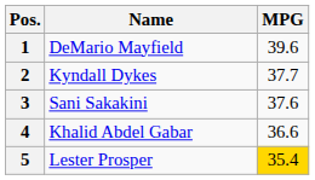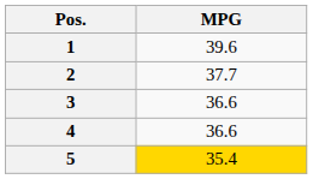- column: Name | DeMario Mayfield | Kyndall Dykes | Sani Sakakini | Khalid Abdel Gabar | Lester Prosper
3 | MPG: 37.6 -> 36.6
